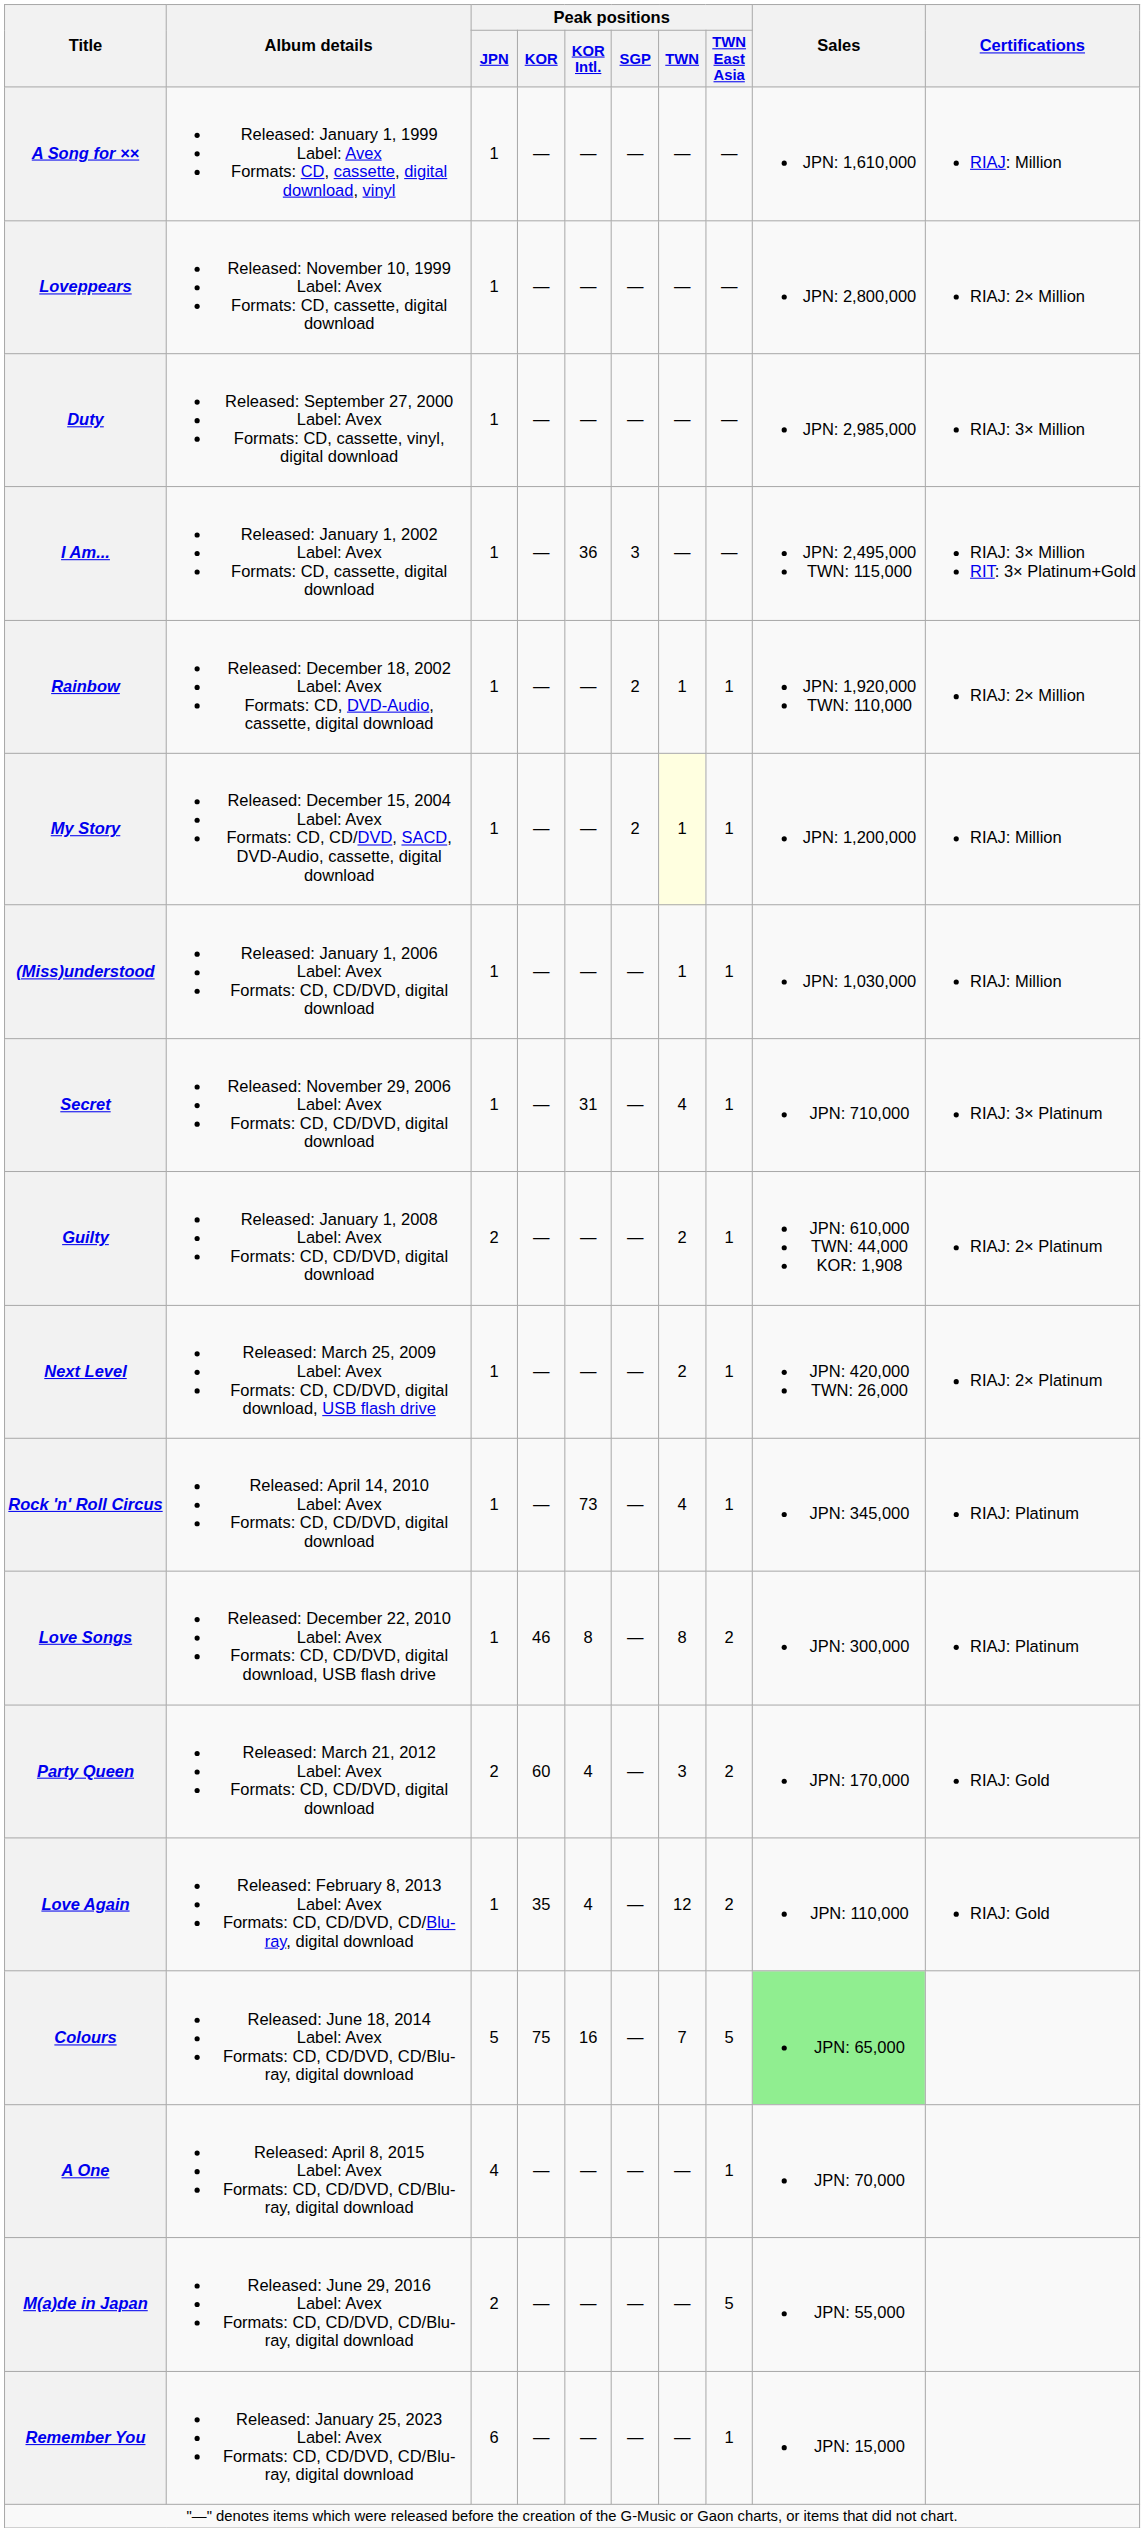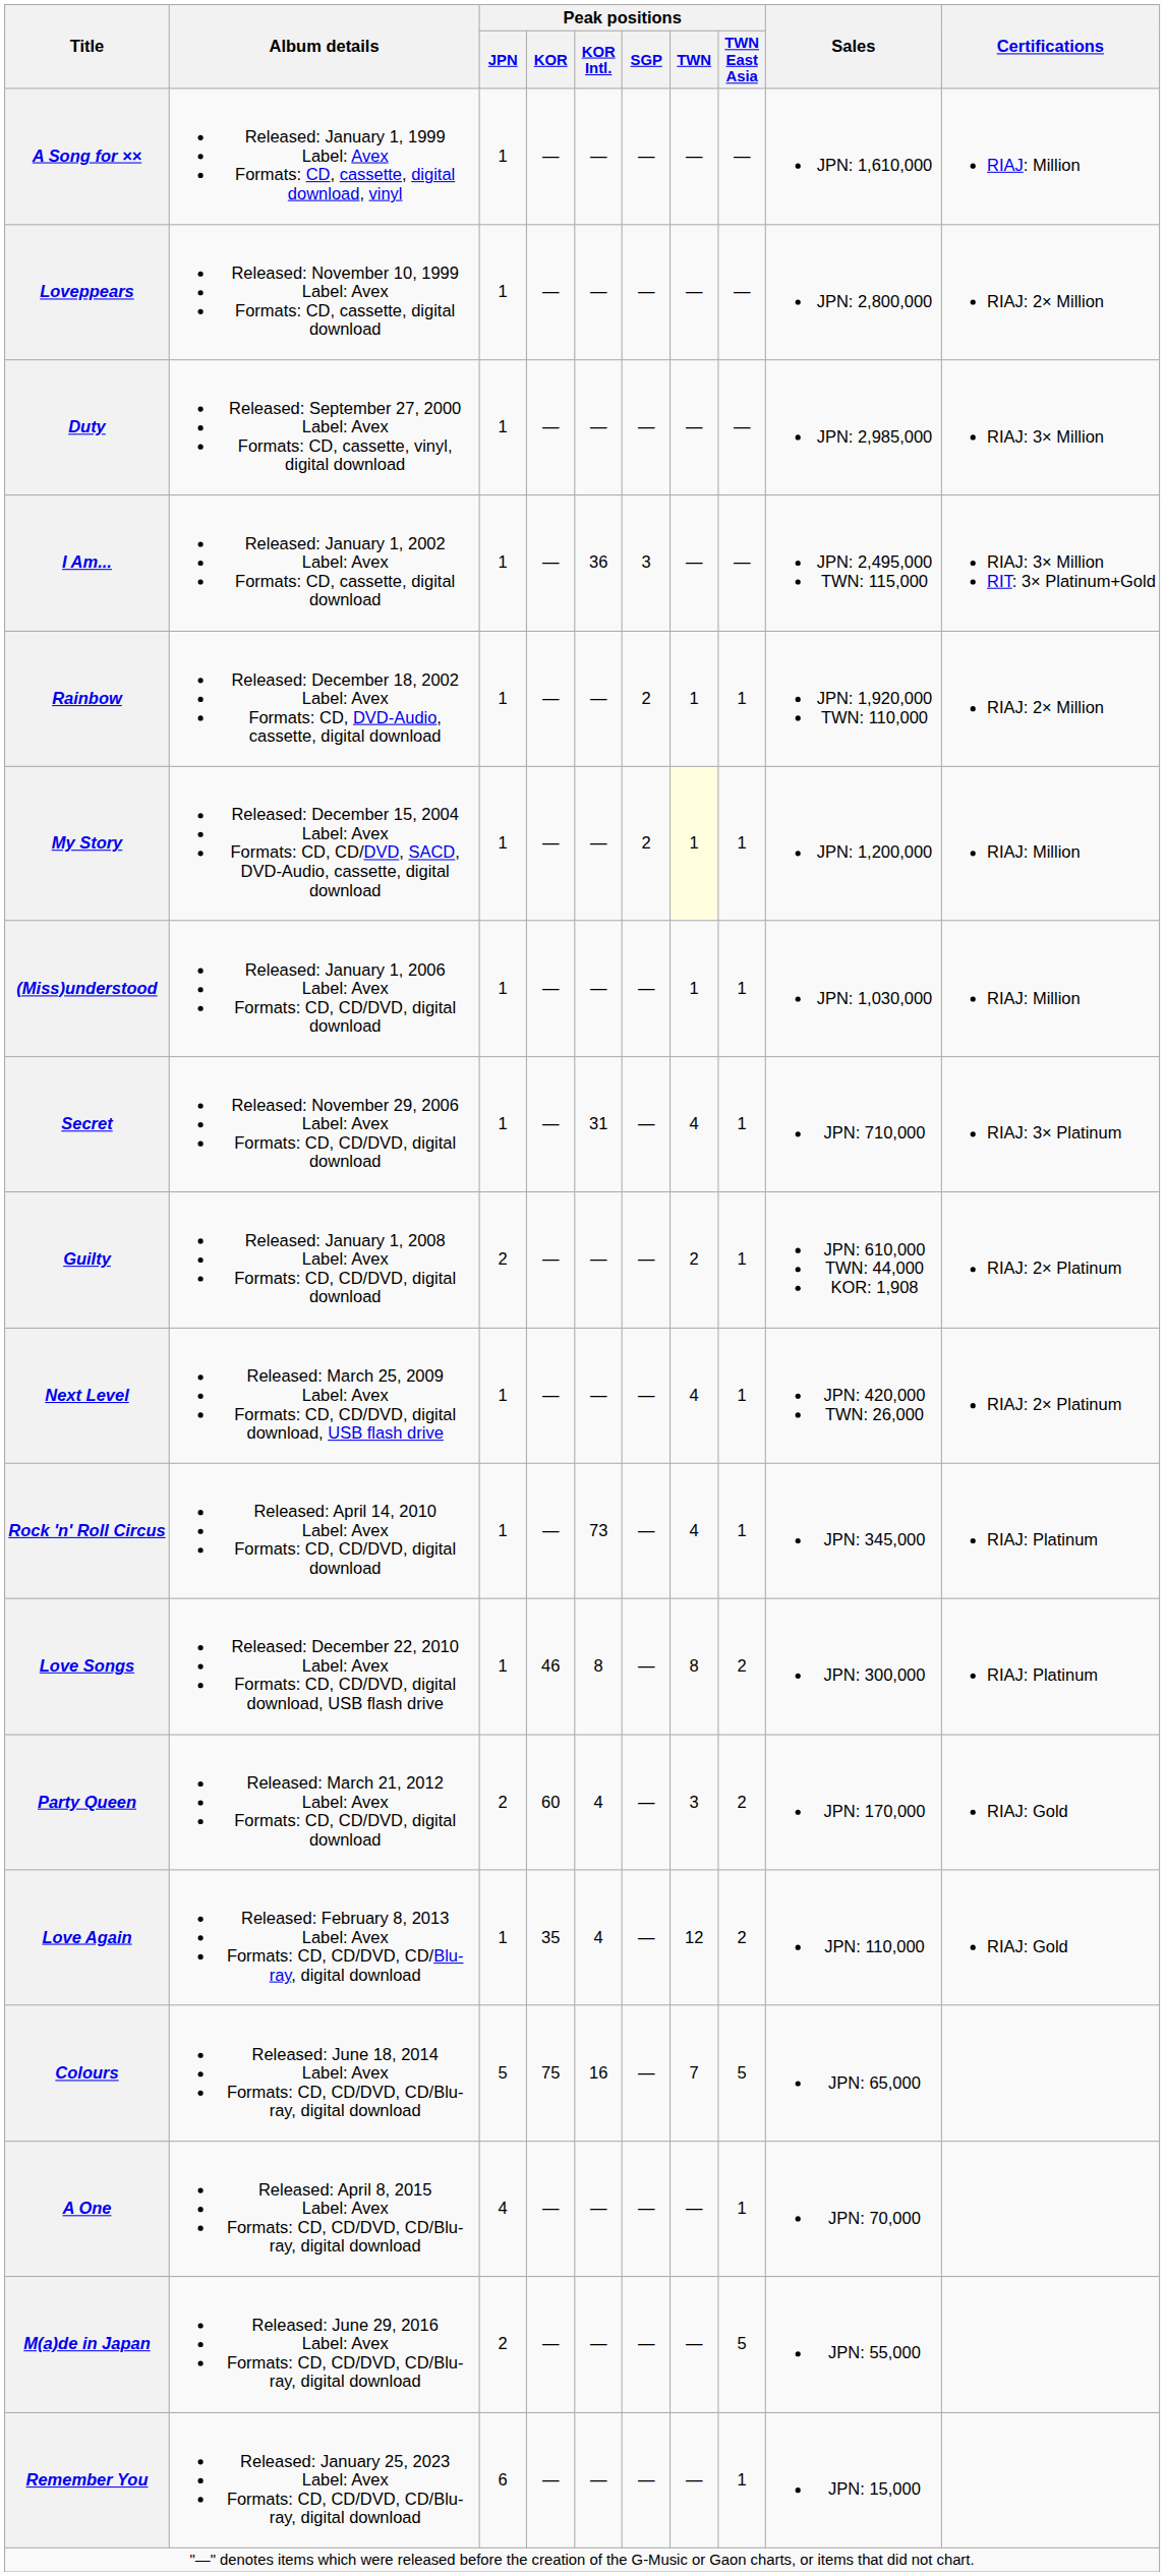Next Level | Peak positions / TWN: 2 -> 4
Colours | Sales: lightgreen background -> no background
